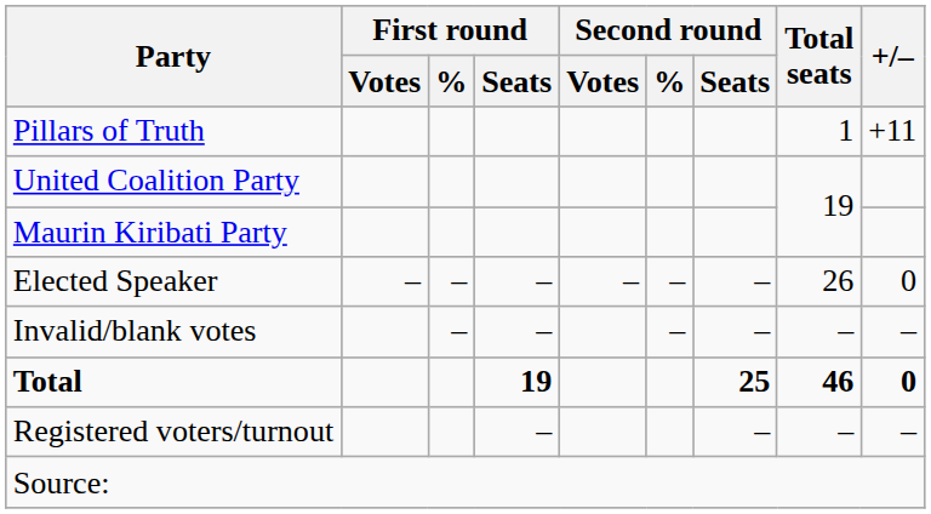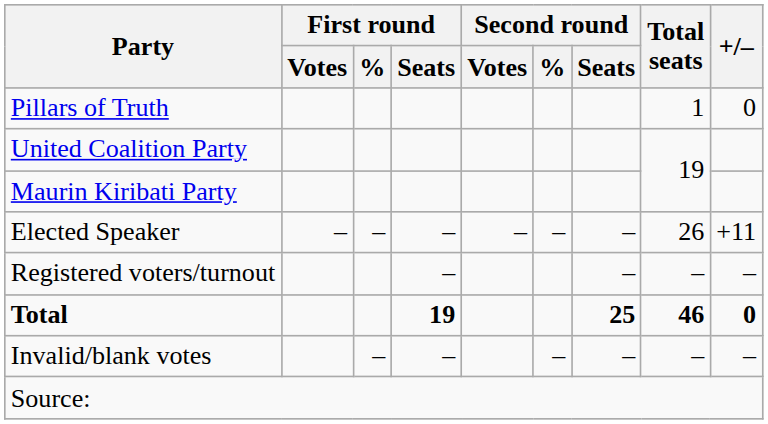Pillars of Truth | +/–: +11 -> 0
Elected Speaker | +/–: 0 -> +11
rows swapped: Invalid/blank votes <-> Registered voters/turnout
